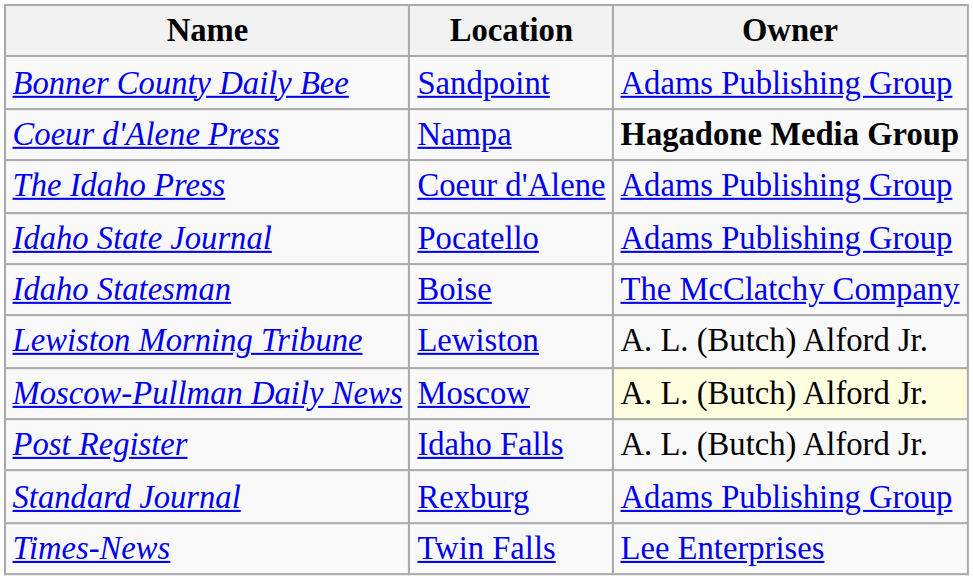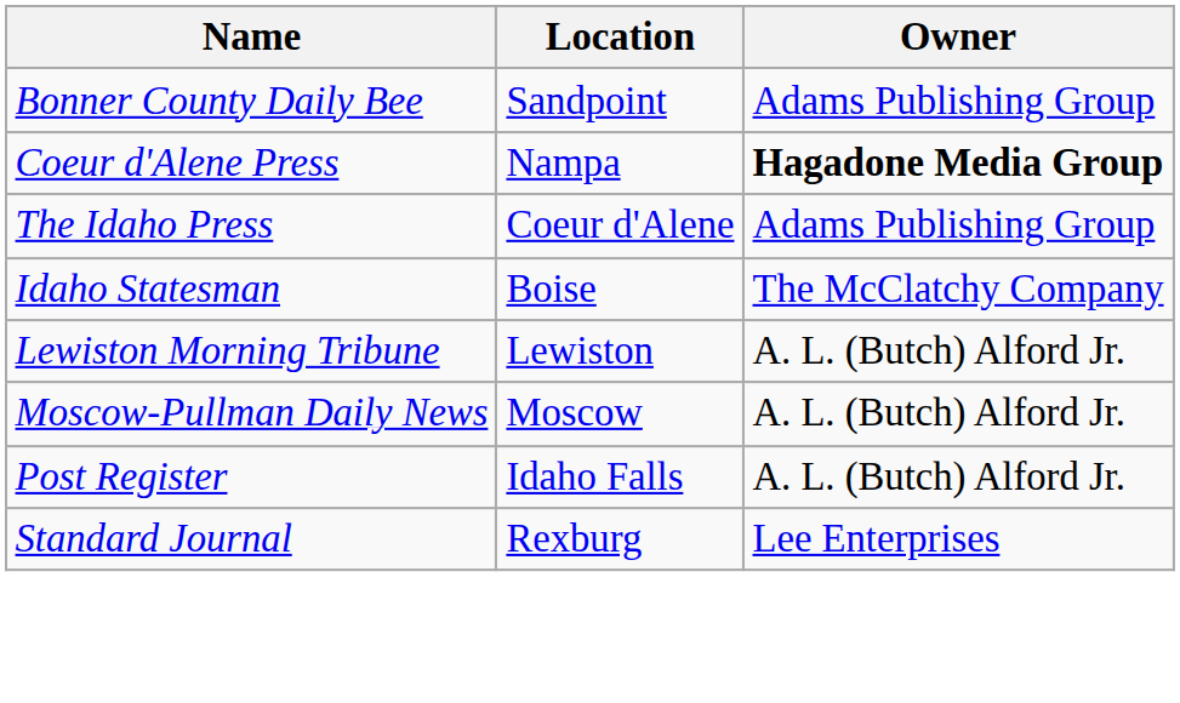- row: Idaho State Journal | Pocatello | Adams Publishing Group
Moscow-Pullman Daily News | Owner: lightyellow background -> no background
Standard Journal | Owner: Adams Publishing Group -> Lee Enterprises
- row: Times-News | Twin Falls | Lee Enterprises
